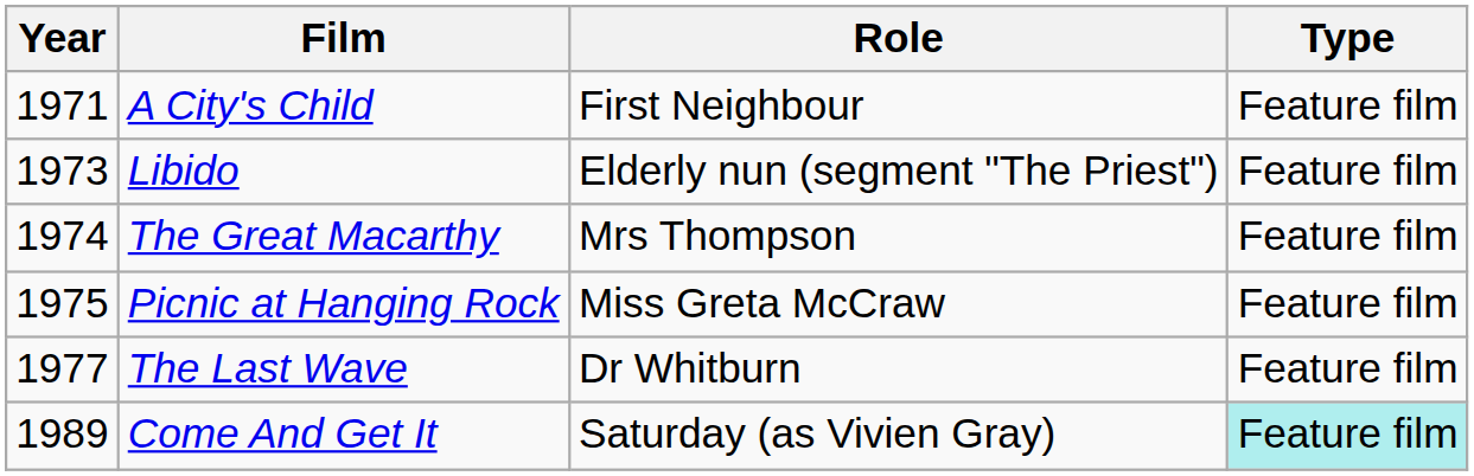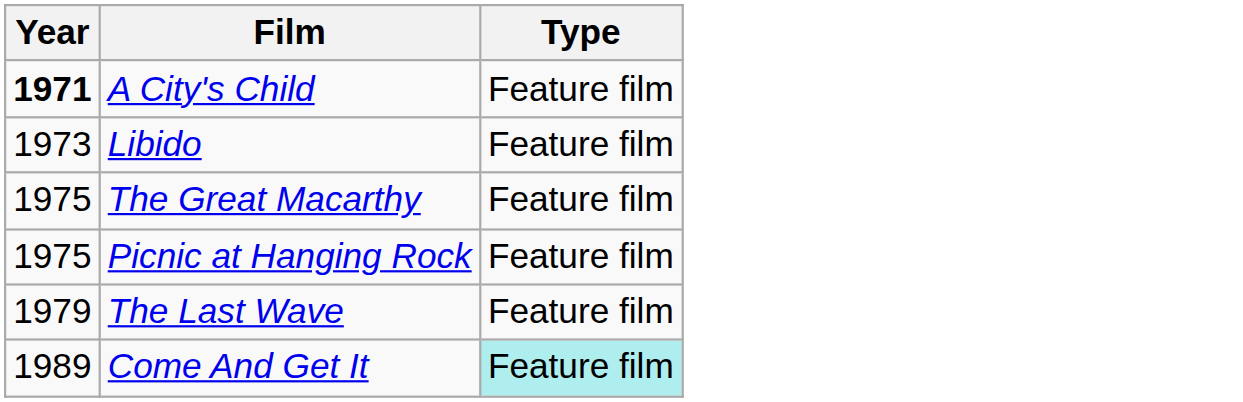- column: Role | First Neighbour | Elderly nun (segment "The Priest") | Mrs Thompson | Miss Greta McCraw | Dr Whitburn | Saturday (as Vivien Gray)
A City's Child | Year: normal -> bold
The Great Macarthy | Year: 1974 -> 1975
The Last Wave | Year: 1977 -> 1979
